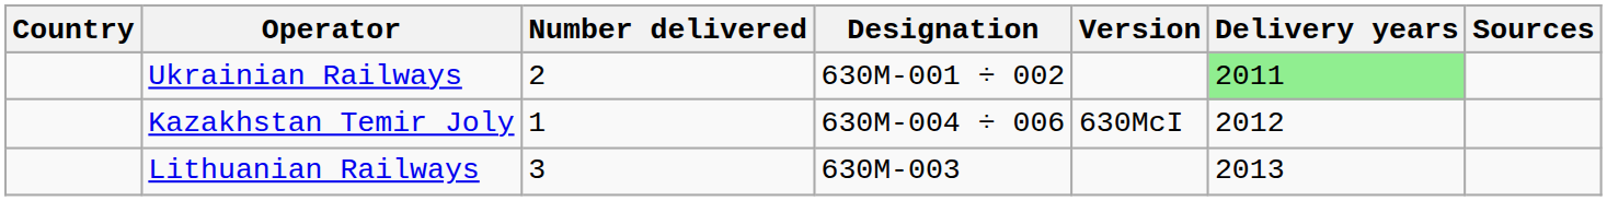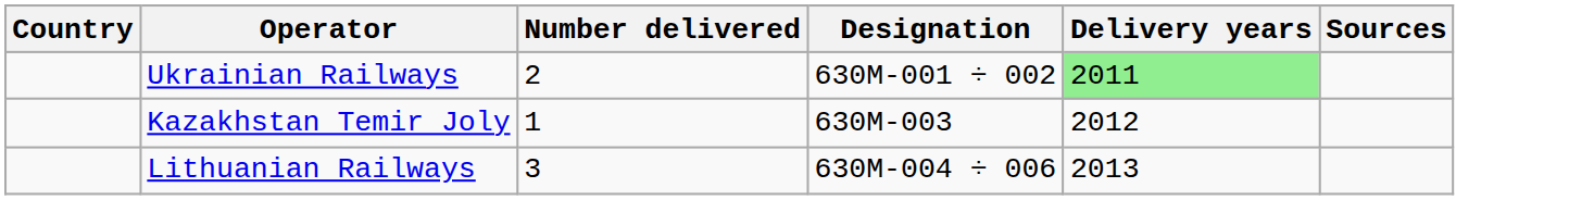- column: Version | 630McI
Kazakhstan Temir Joly | Designation: 630M-004 ÷ 006 -> 630M-003
Lithuanian Railways | Designation: 630M-003 -> 630M-004 ÷ 006
